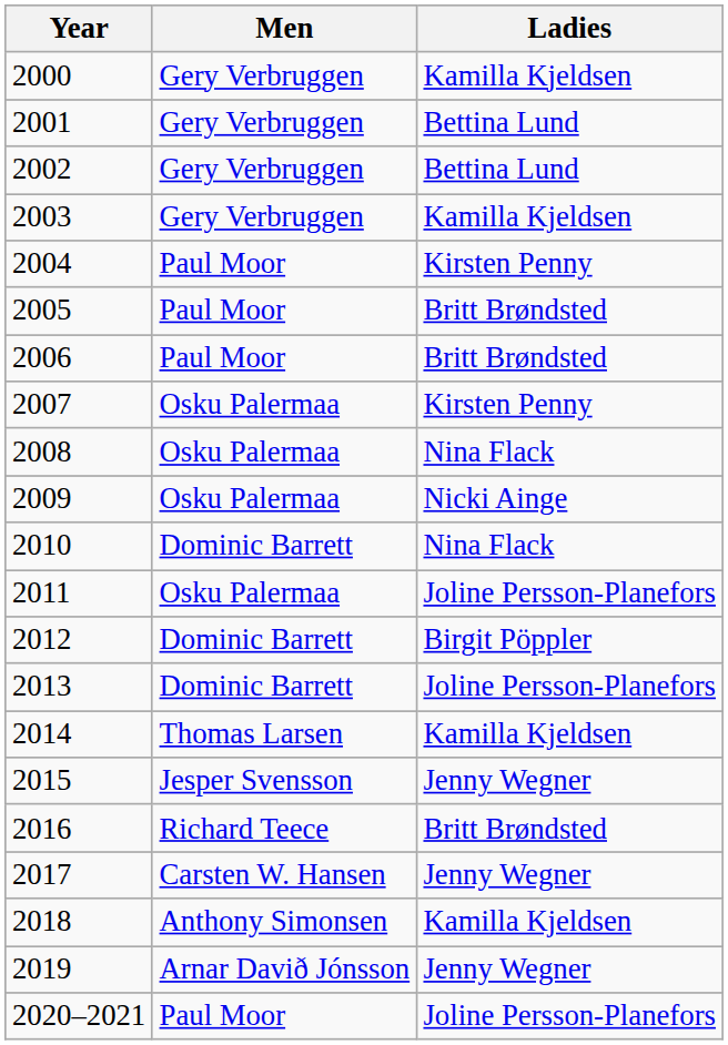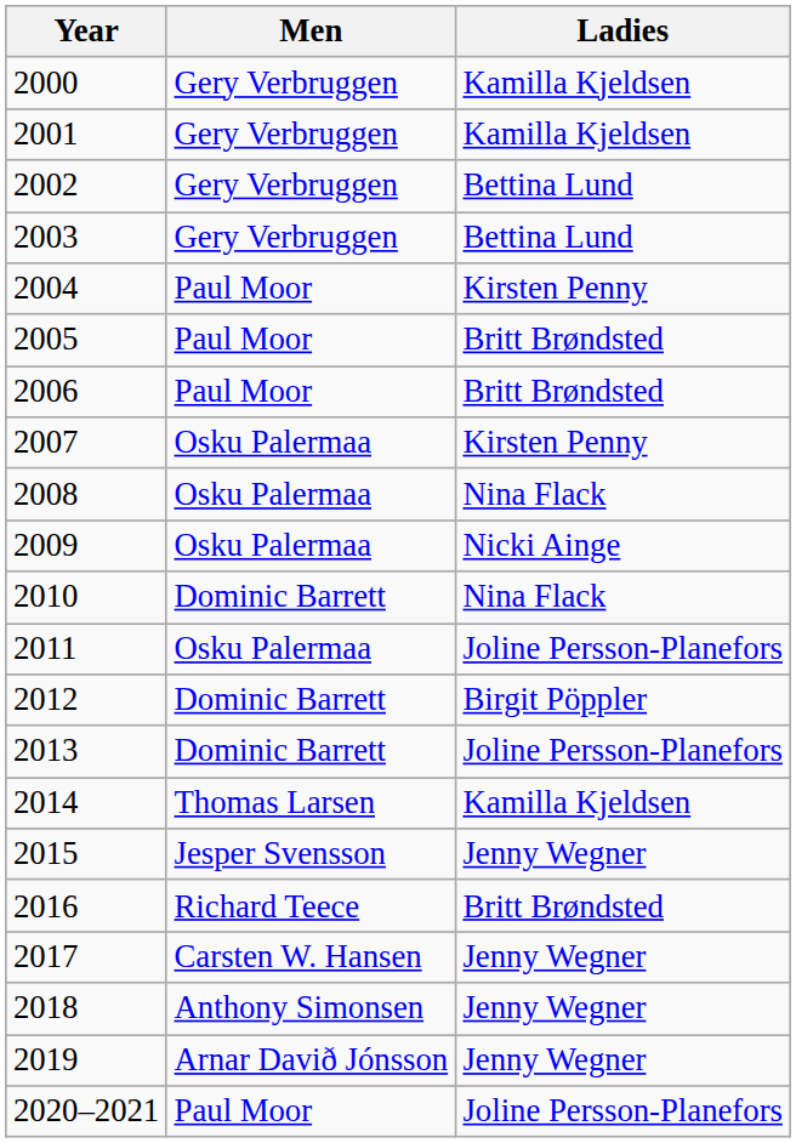2001 | Ladies: Bettina Lund -> Kamilla Kjeldsen
2003 | Ladies: Kamilla Kjeldsen -> Bettina Lund
2018 | Ladies: Kamilla Kjeldsen -> Jenny Wegner
